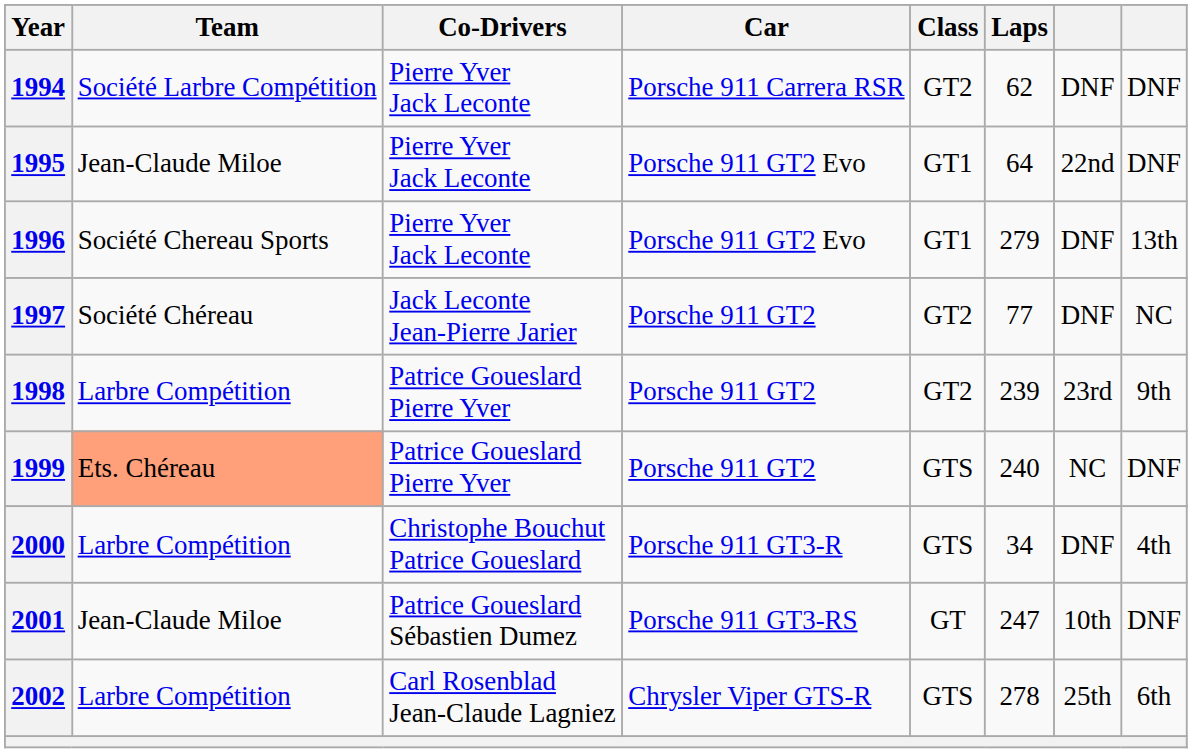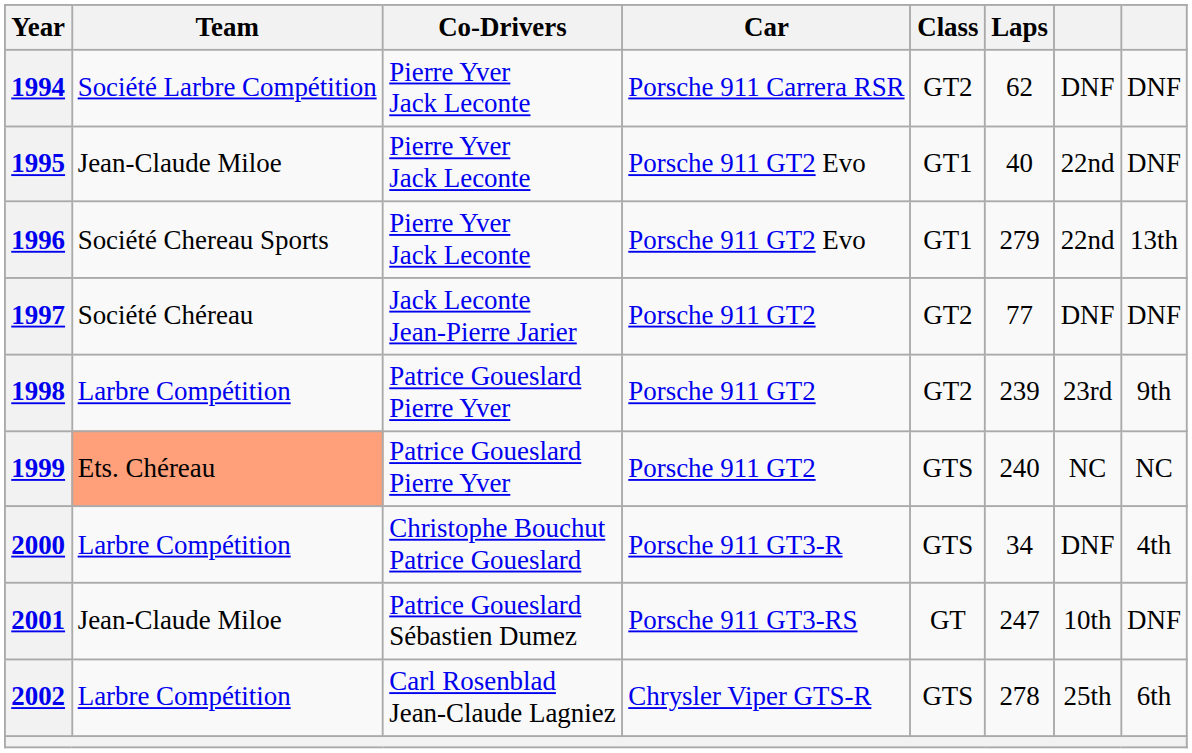1995 | Laps: 64 -> 40
1996 | column 7: DNF -> 22nd
1997 | column 8: NC -> DNF
1999 | column 8: DNF -> NC
